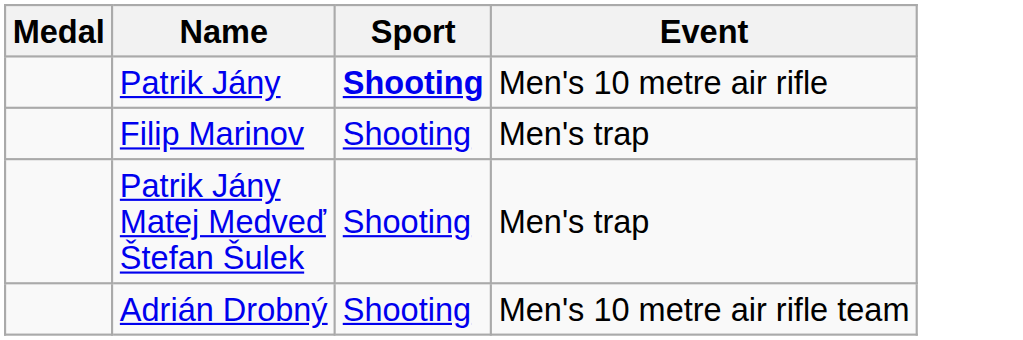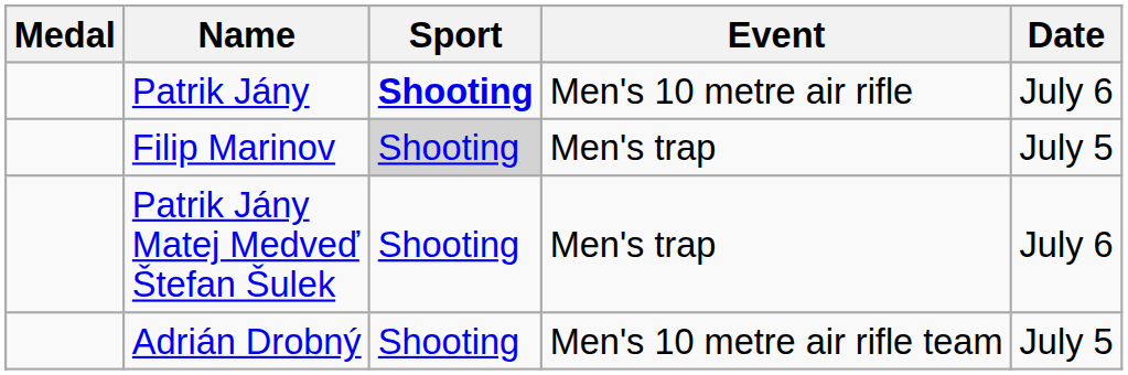+ column: Date | July 6 | July 5 | July 6 | July 5
Filip Marinov | Sport: no background -> lightgrey background
